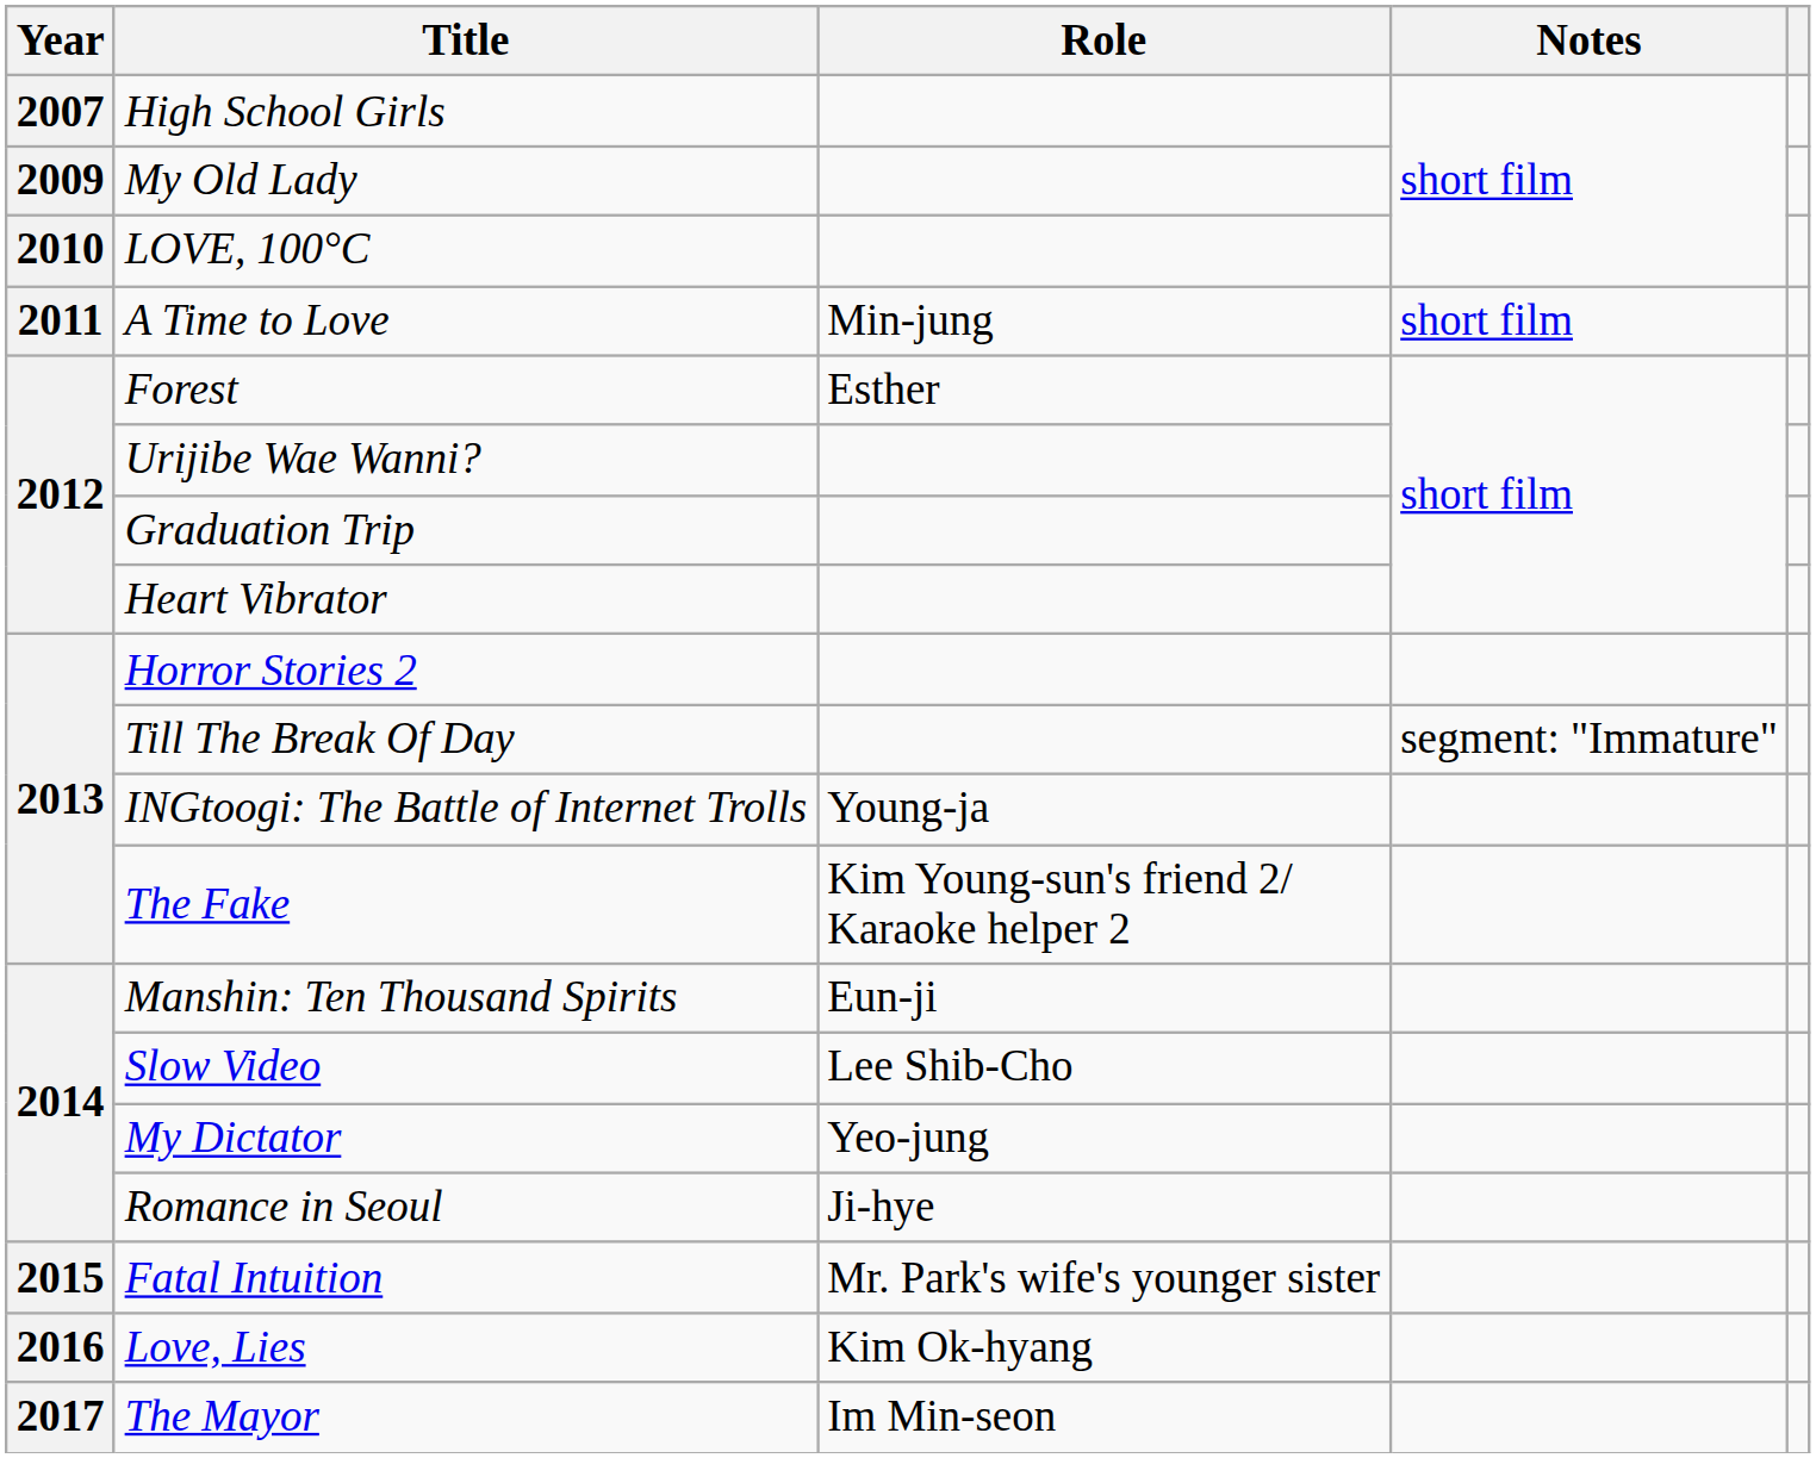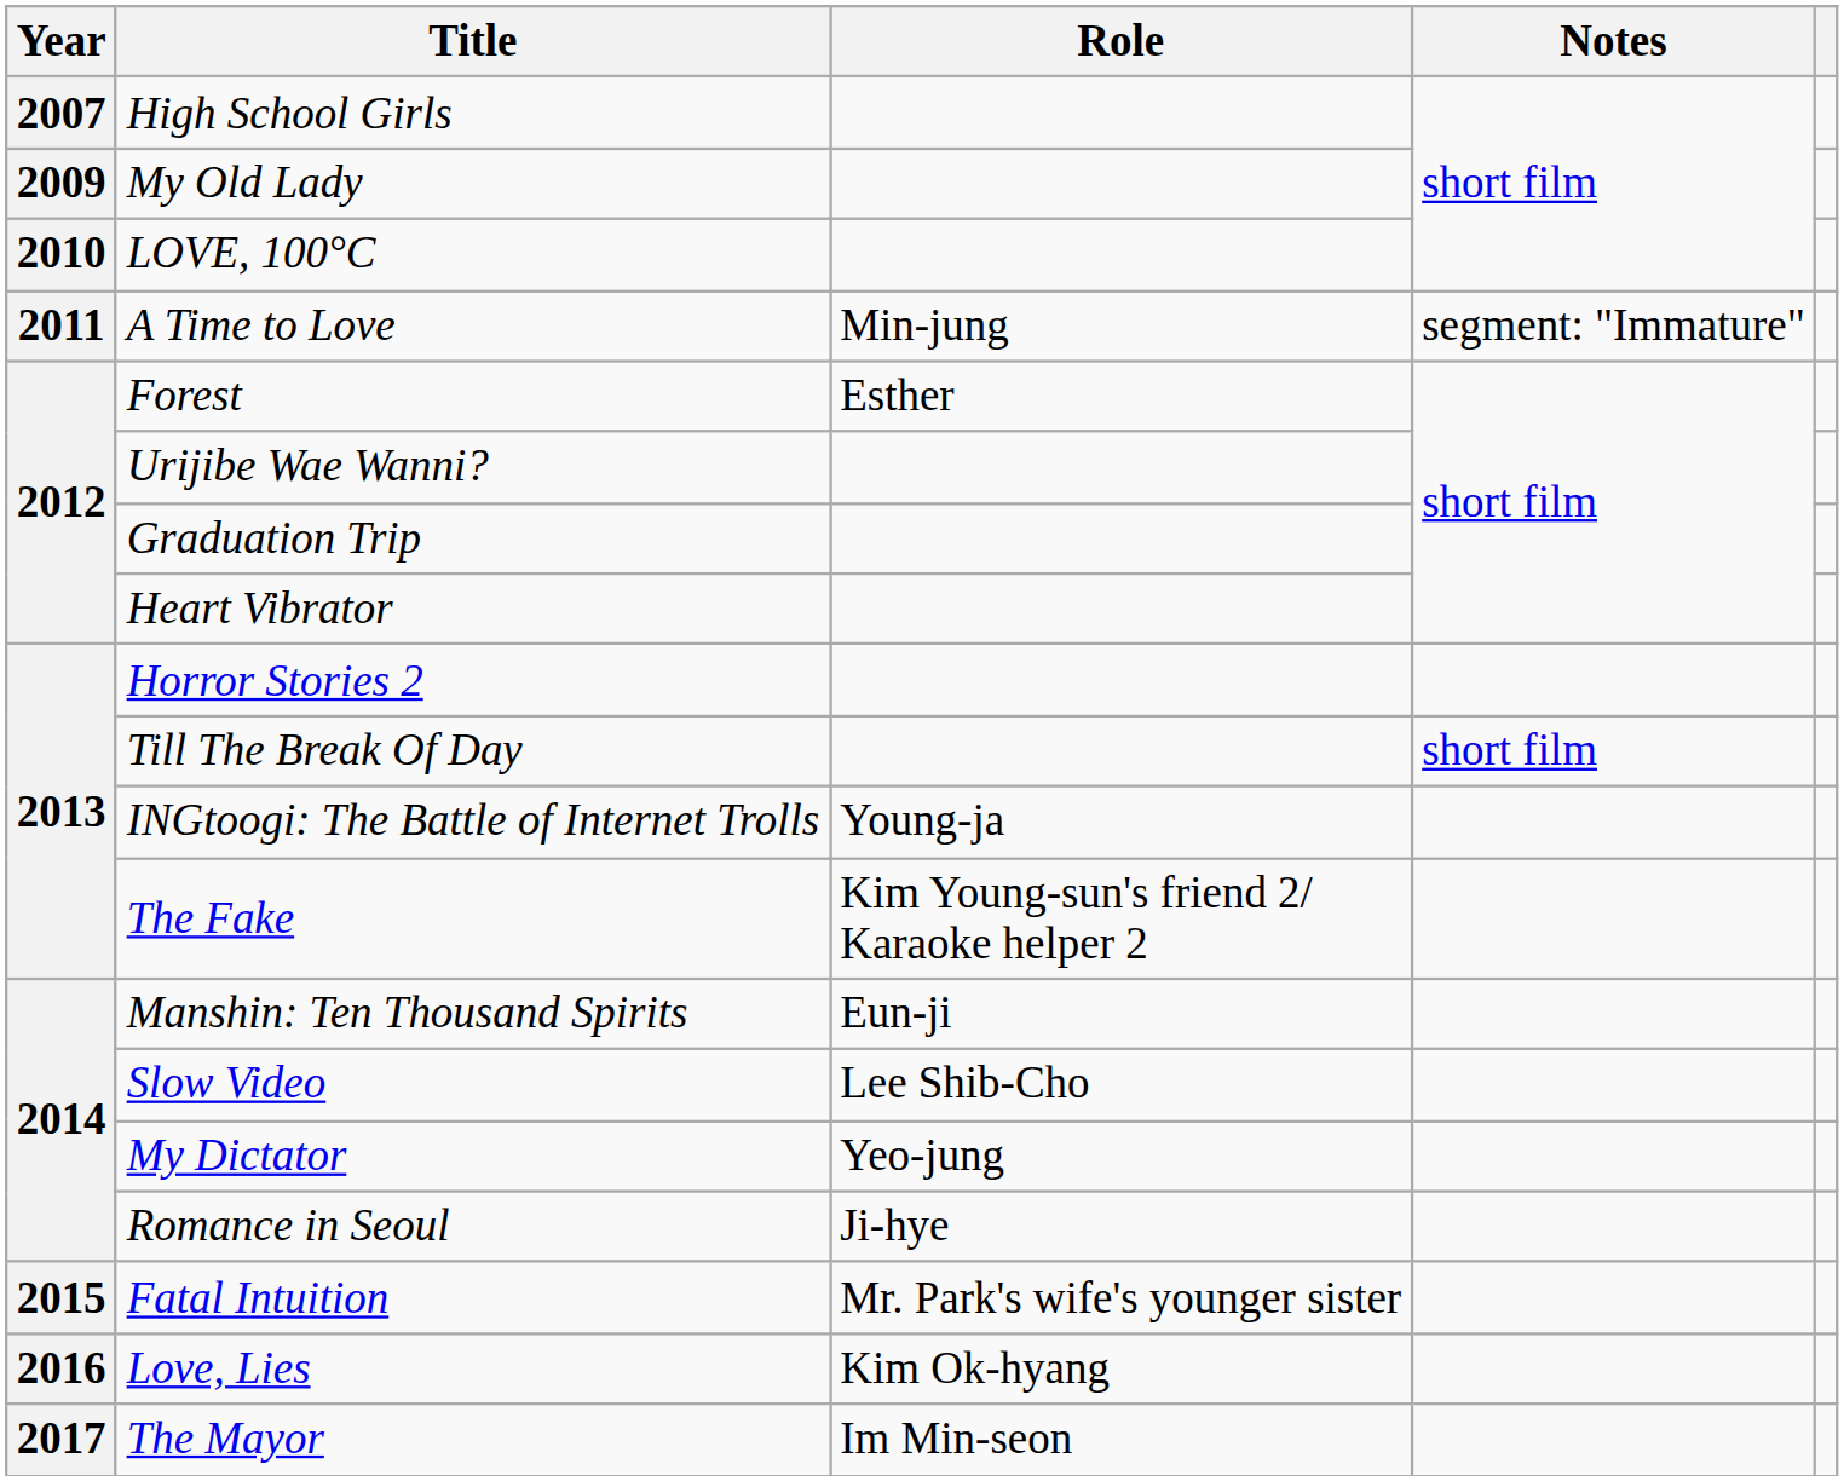A Time to Love | Notes: short film -> segment: "Immature"
Till The Break Of Day | Notes: segment: "Immature" -> short film
